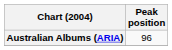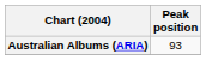Australian Albums (ARIA) | Peak position: 96 -> 93
